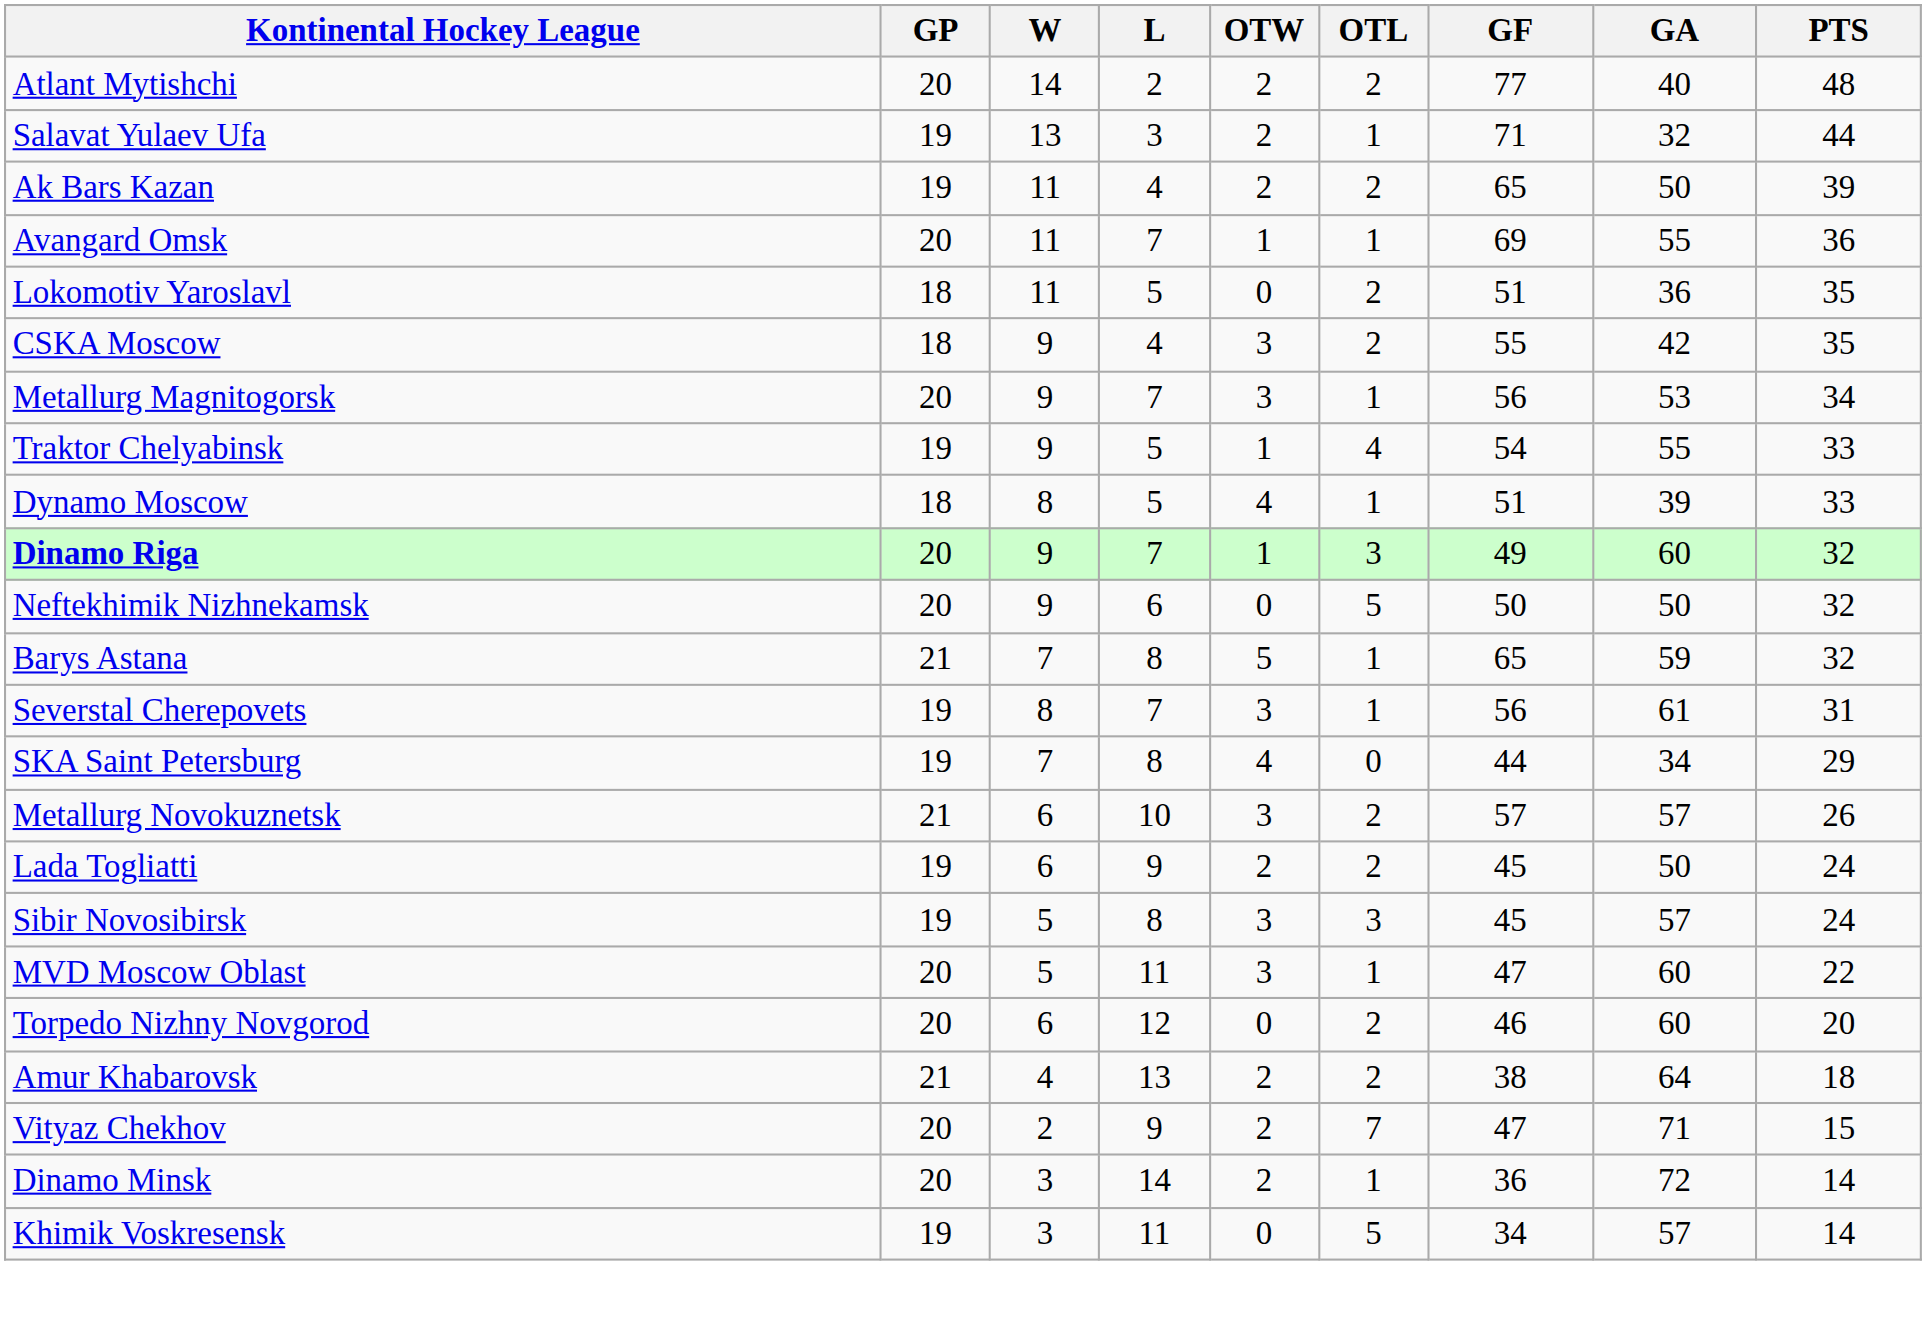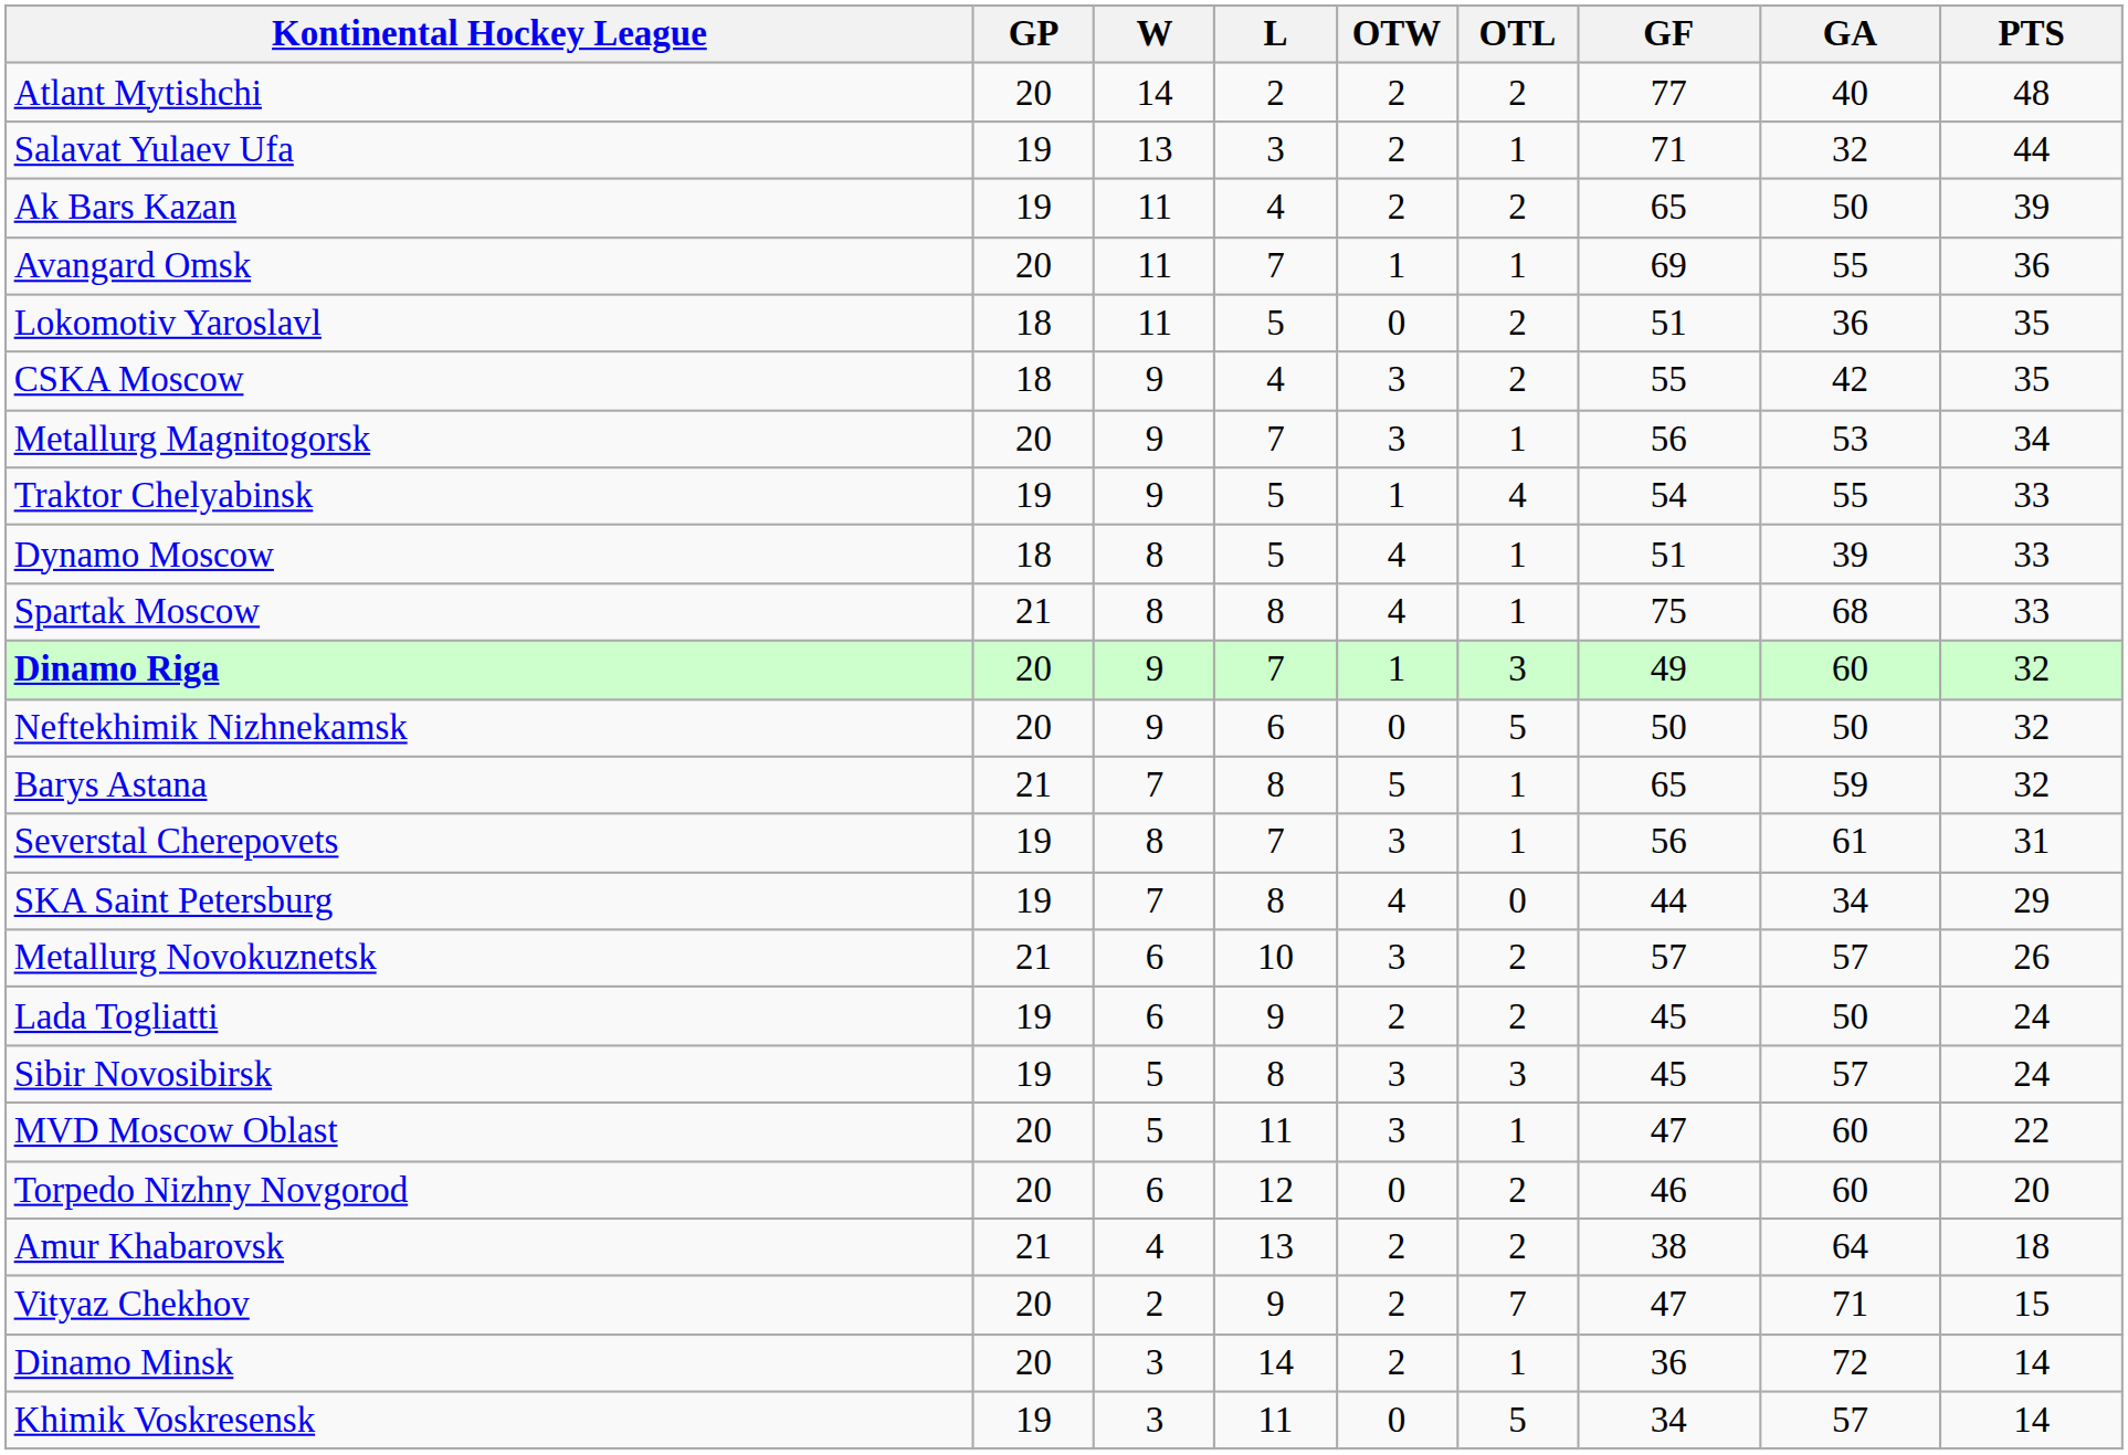+ row: Spartak Moscow | 21 | 8 | 8 | 4 | 1 | 75 | 68 | 33
